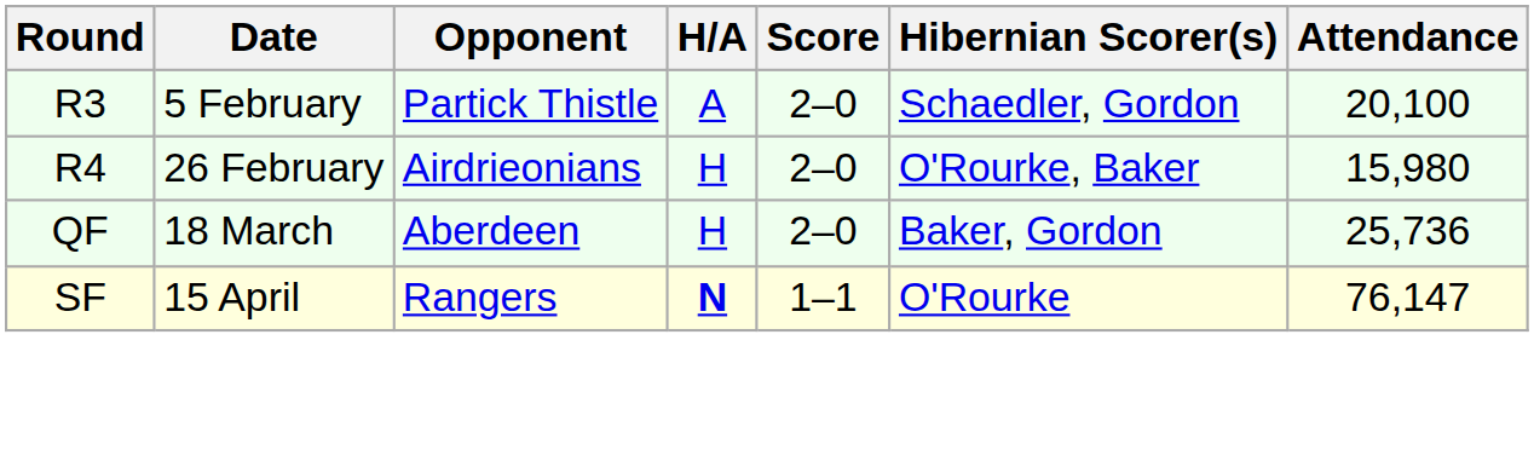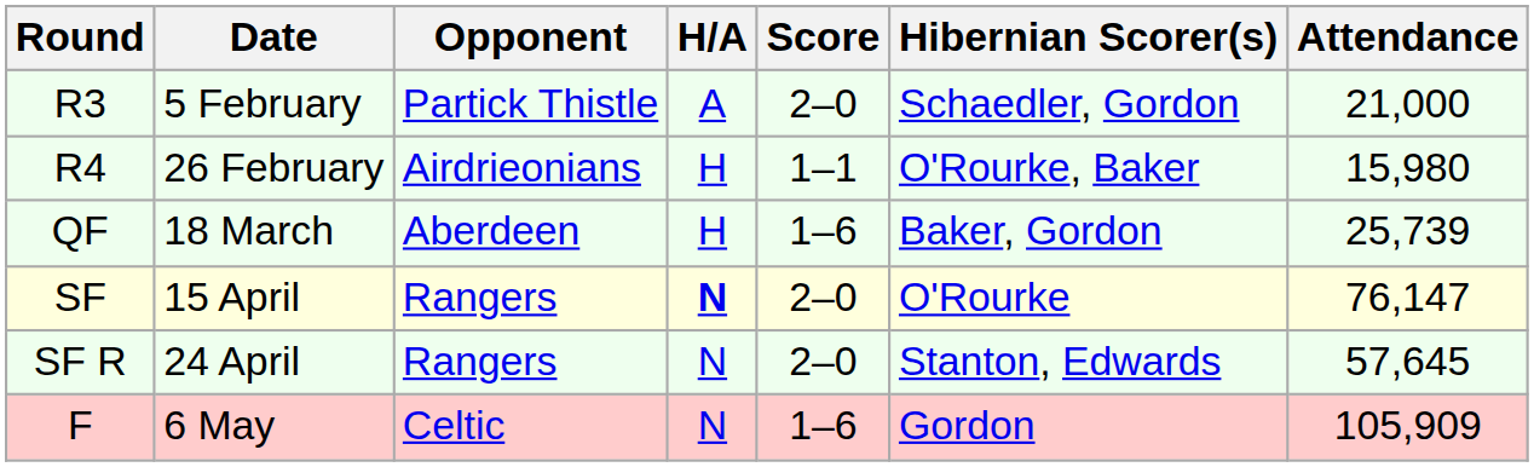R3 | Attendance: 20,100 -> 21,000
R4 | Score: 2–0 -> 1–1
QF | Score: 2–0 -> 1–6
QF | Attendance: 25,736 -> 25,739
SF | Score: 1–1 -> 2–0
+ row: SF R | 24 April | Rangers | N | 2–0 | Stanton, Edwards | 57,645
+ row: F | 6 May | Celtic | N | 1–6 | Gordon | 105,909
